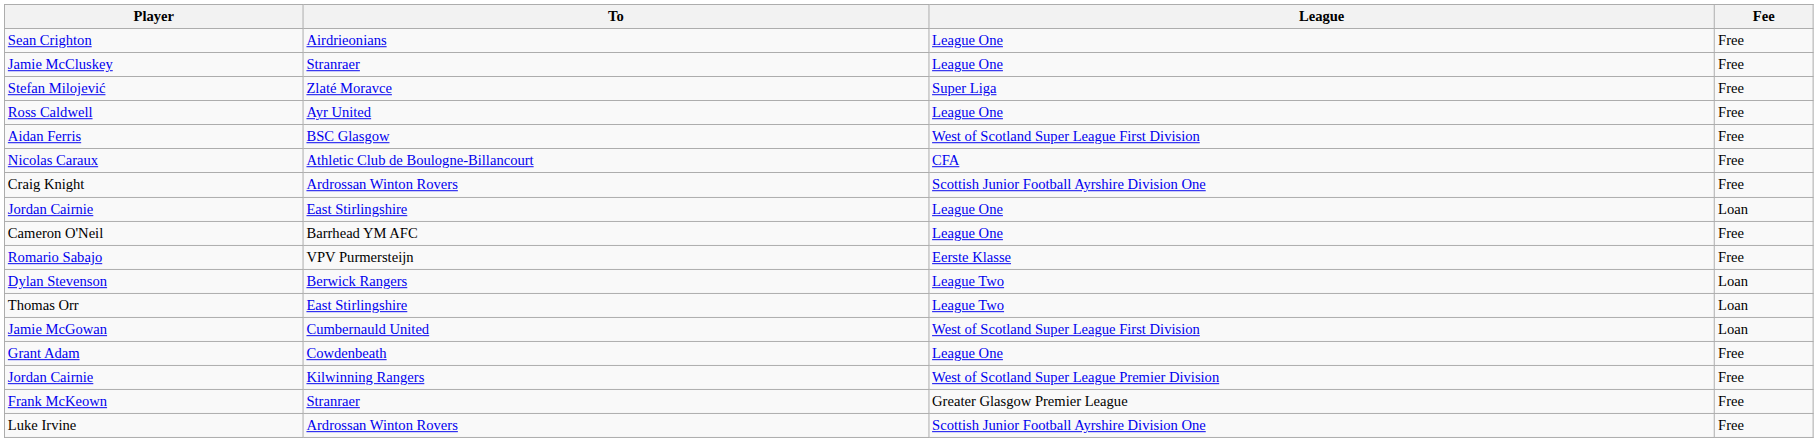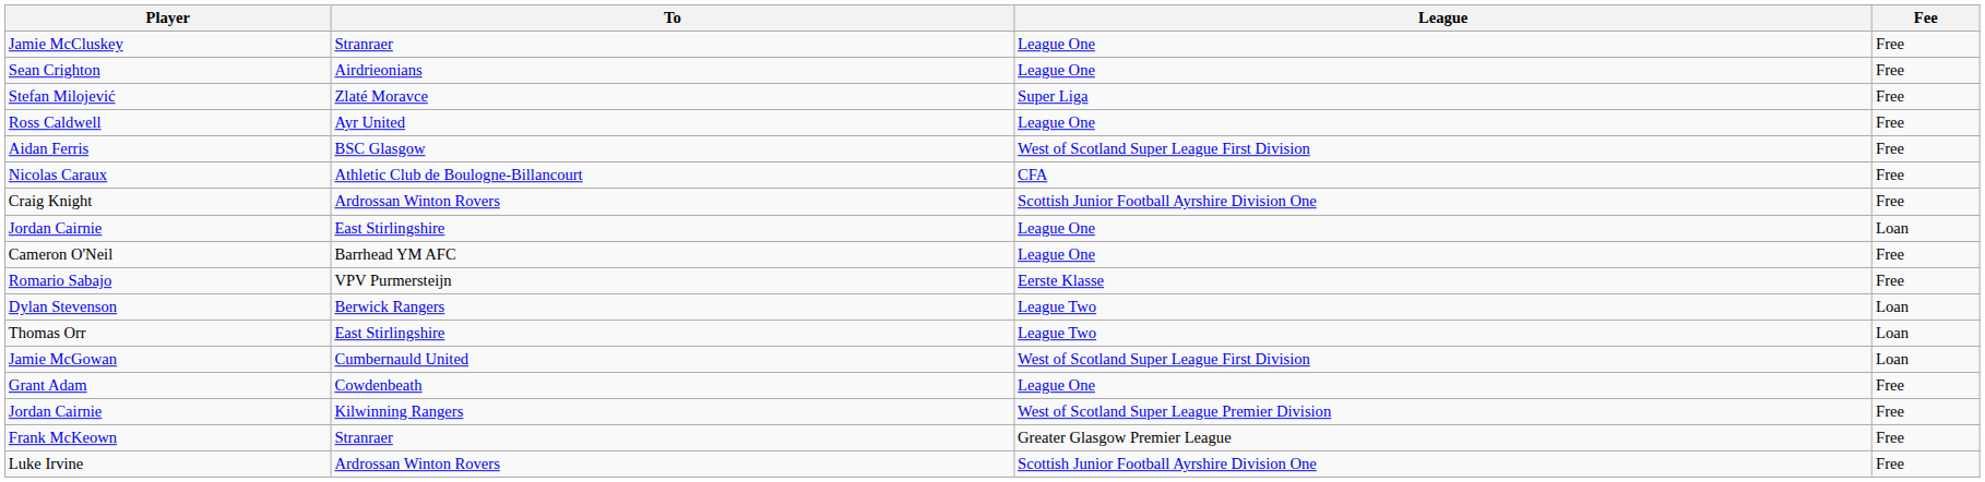rows swapped: Jamie McCluskey <-> Sean Crighton
